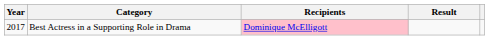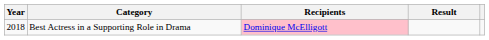Best Actress in a Supporting Role in Drama | Year: 2017 -> 2018
